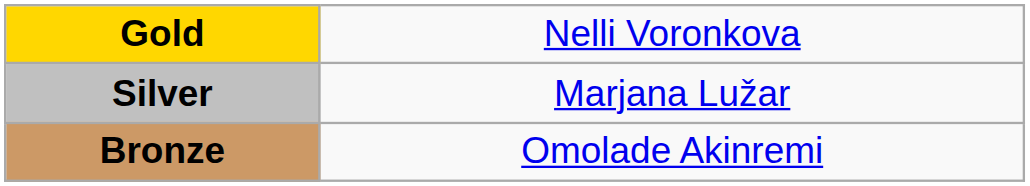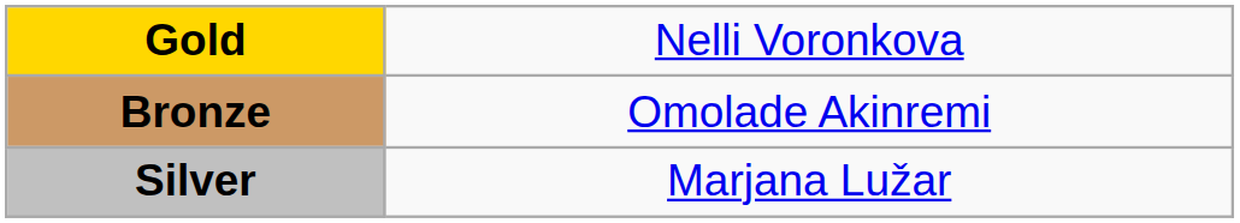rows swapped: Silver <-> Bronze
